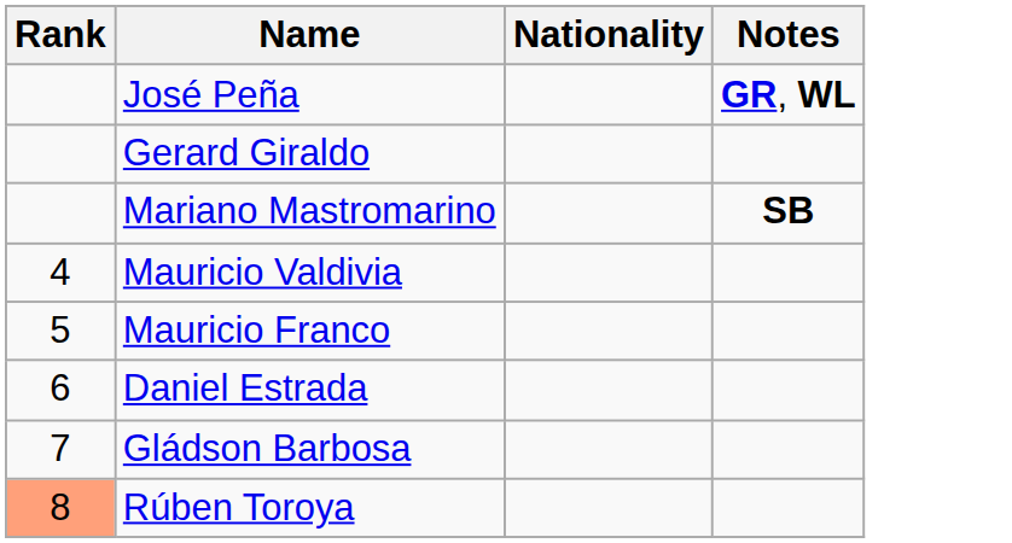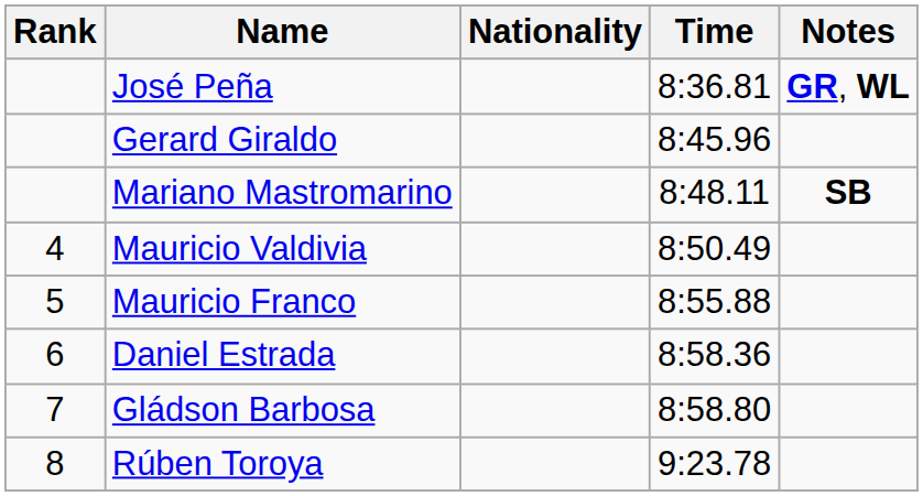+ column: Time | 8:36.81 | 8:45.96 | 8:48.11 | 8:50.49 | 8:55.88 | 8:58.36 | 8:58.80 | 9:23.78
Rúben Toroya | Rank: lightsalmon background -> no background
